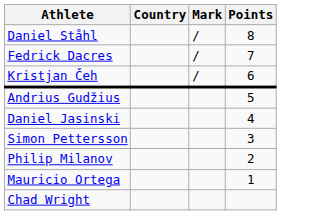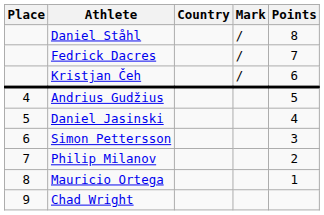+ column: Place | 4 | 5 | 6 | 7 | 8 | 9
